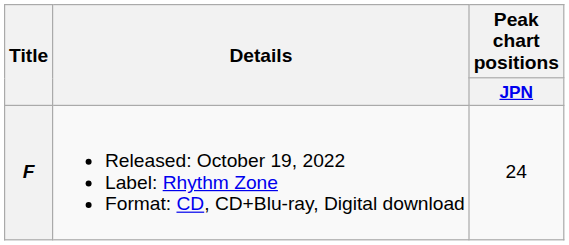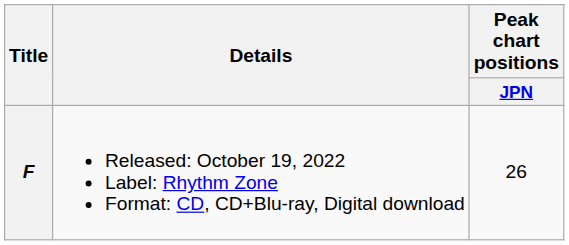F | Peak chart positions / JPN: 24 -> 26
